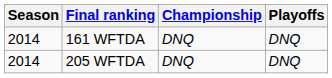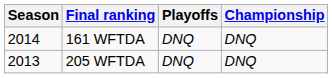columns swapped: Playoffs <-> Championship
205 WFTDA | Season: 2014 -> 2013
